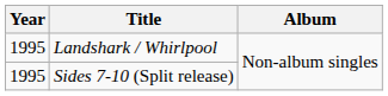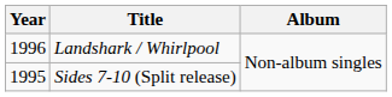Landshark / Whirlpool | Year: 1995 -> 1996
